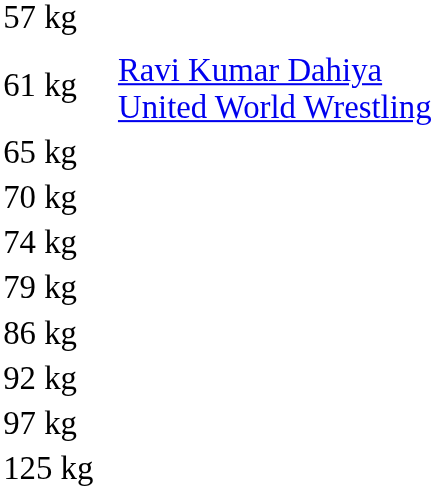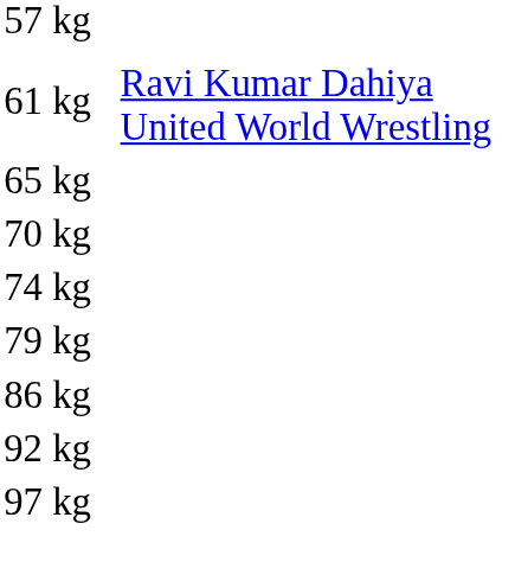- row: 125 kg
